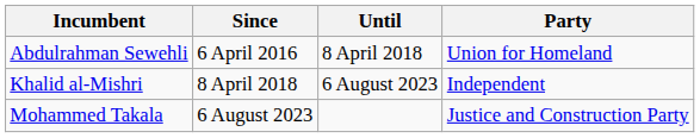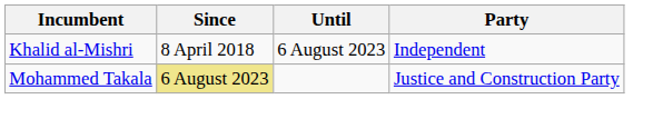- row: Abdulrahman Sewehli | 6 April 2016 | 8 April 2018 | Union for Homeland
Mohammed Takala | Since: no background -> khaki background
